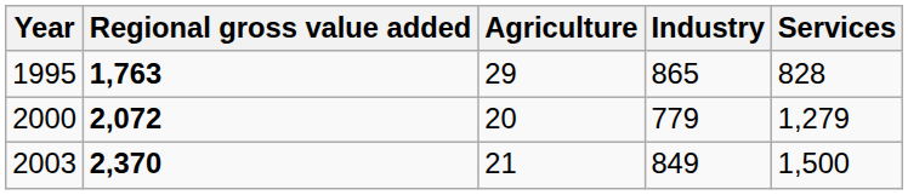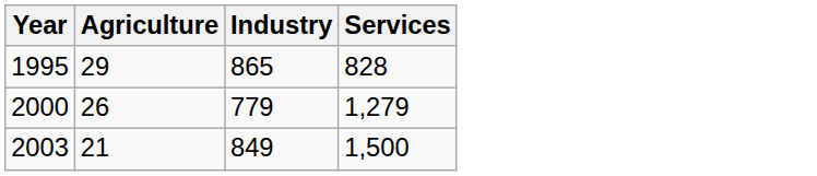- column: Regional gross value added | 1,763 | 2,072 | 2,370
2000 | Agriculture: 20 -> 26
